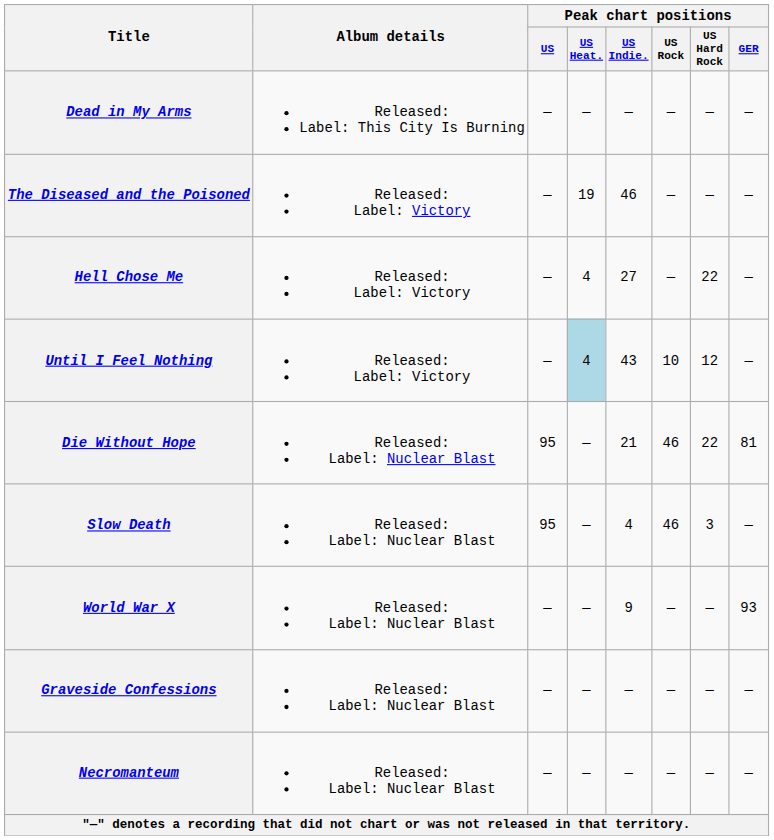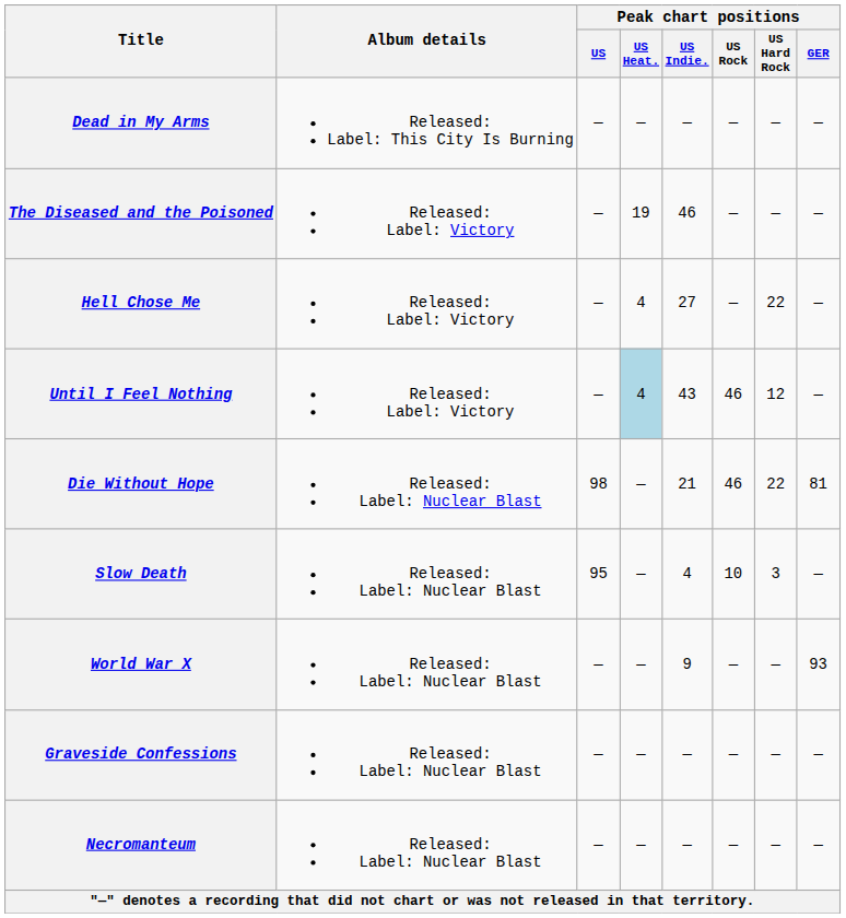Until I Feel Nothing | Peak chart positions / US Rock: 10 -> 46
Die Without Hope | Peak chart positions / US: 95 -> 98
Slow Death | Peak chart positions / US Rock: 46 -> 10
